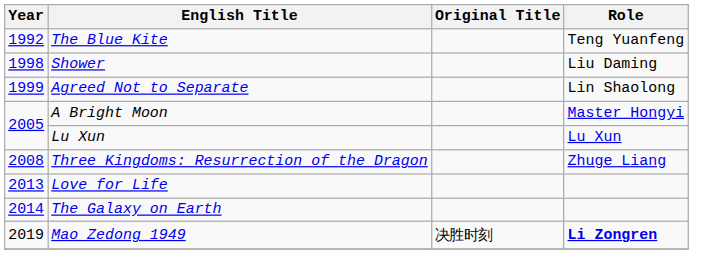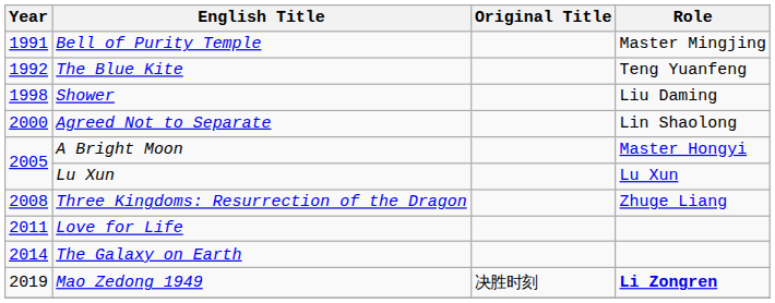+ row: 1991 | Bell of Purity Temple | Master Mingjing
Agreed Not to Separate | Year: 1999 -> 2000
Love for Life | Year: 2013 -> 2011
